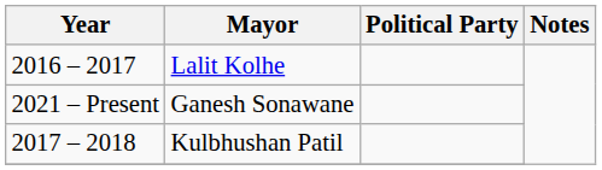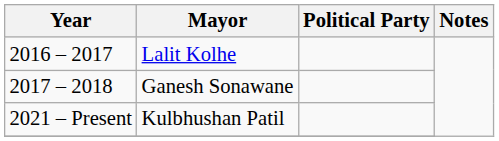Ganesh Sonawane | Year: 2021 – Present -> 2017 – 2018
Kulbhushan Patil | Year: 2017 – 2018 -> 2021 – Present
